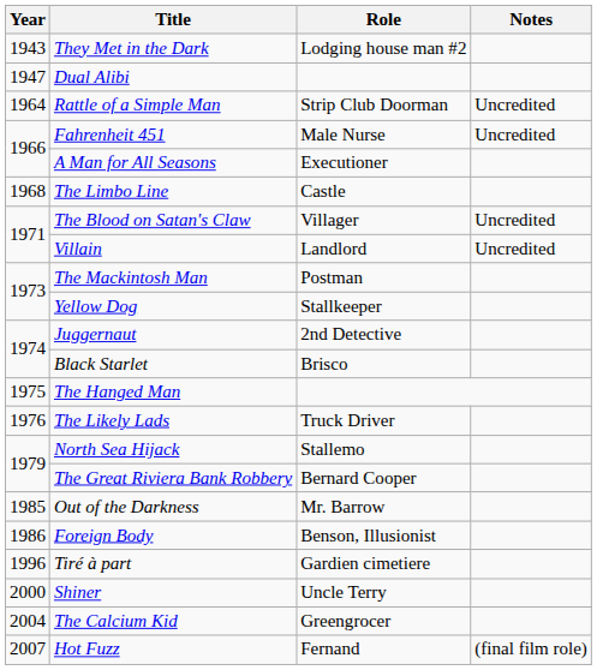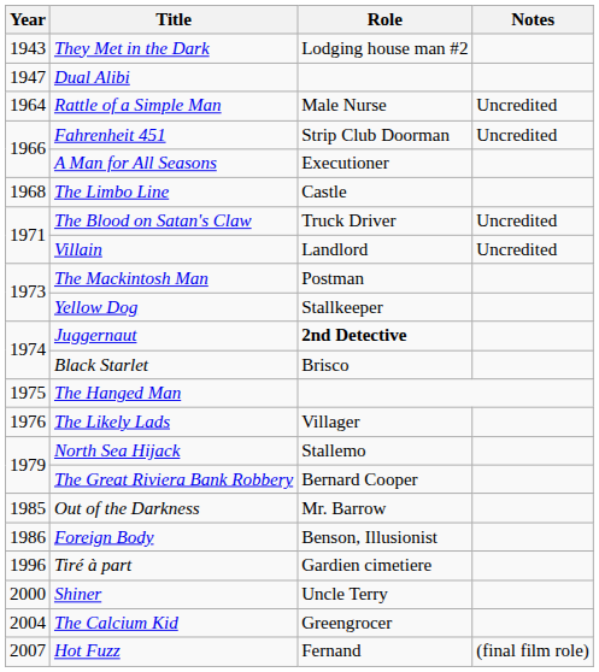Rattle of a Simple Man | Role: Strip Club Doorman -> Male Nurse
Fahrenheit 451 | Role: Male Nurse -> Strip Club Doorman
The Blood on Satan's Claw | Role: Villager -> Truck Driver
Juggernaut | Role: normal -> bold
The Likely Lads | Role: Truck Driver -> Villager
